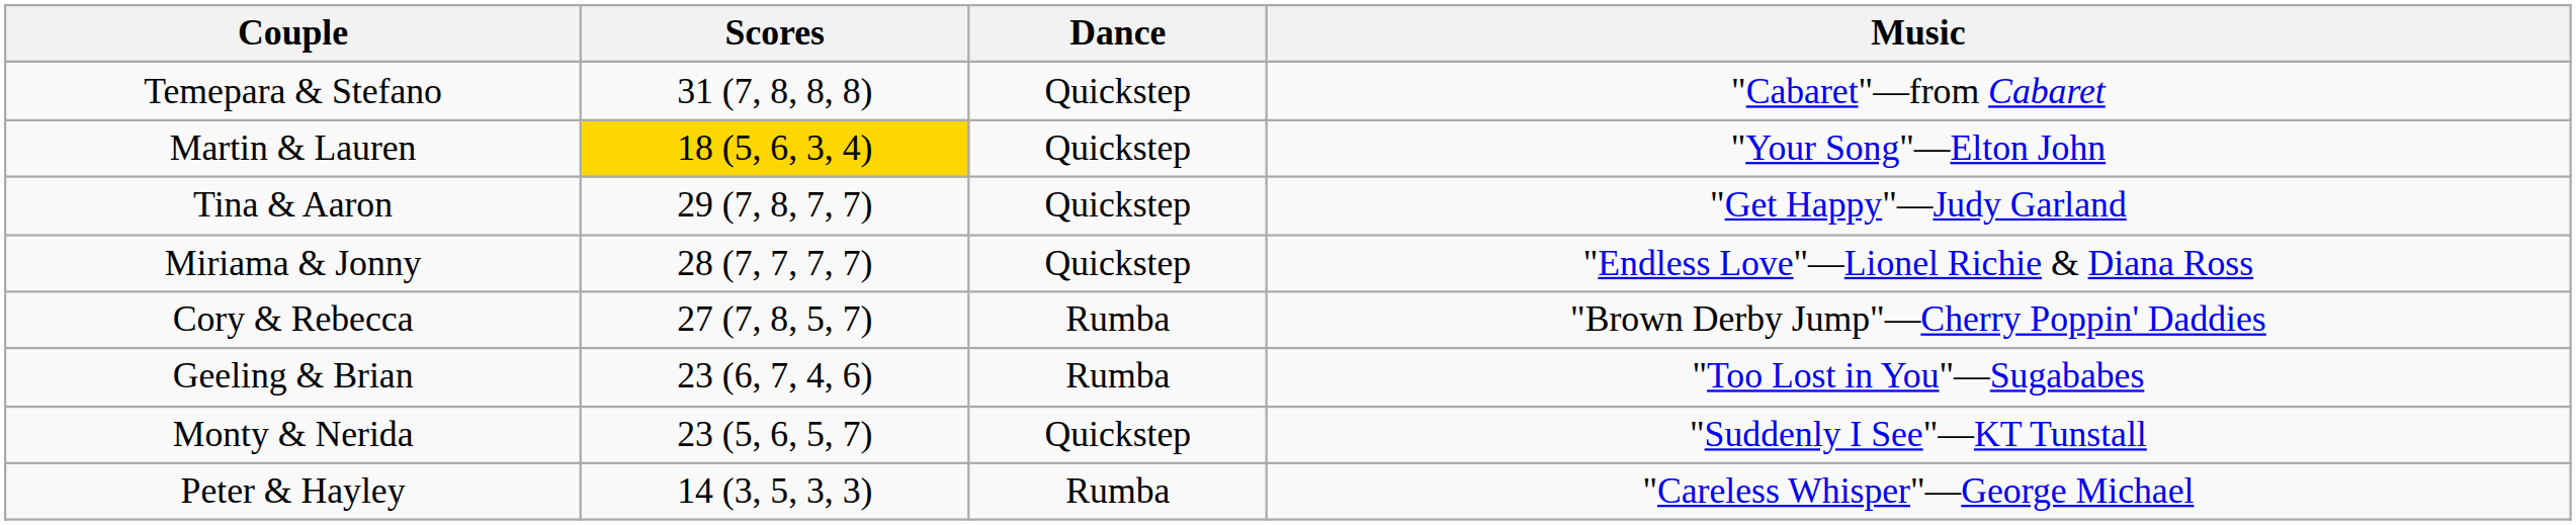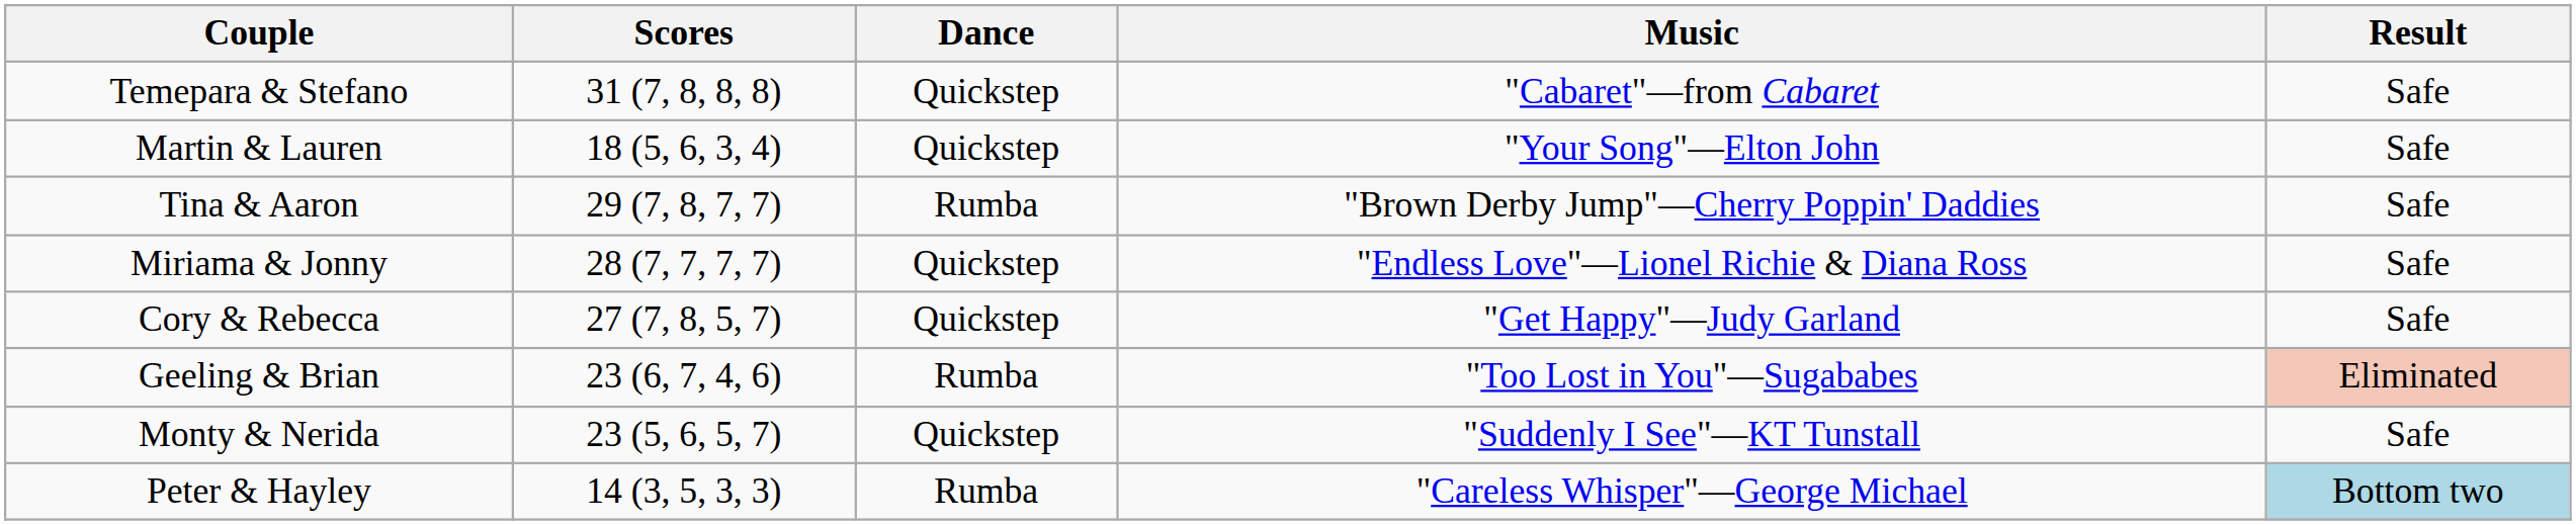+ column: Result | Safe | Safe | Safe | Safe | Safe | Eliminated | Safe | Bottom two
Martin & Lauren | Scores: gold background -> no background
Tina & Aaron | Dance: Quickstep -> Rumba
Tina & Aaron | Music: "Get Happy"—Judy Garland -> "Brown Derby Jump"—Cherry Poppin' Daddies
Cory & Rebecca | Dance: Rumba -> Quickstep
Cory & Rebecca | Music: "Brown Derby Jump"—Cherry Poppin' Daddies -> "Get Happy"—Judy Garland
